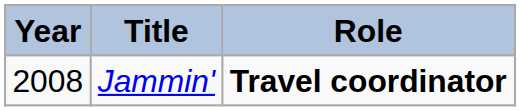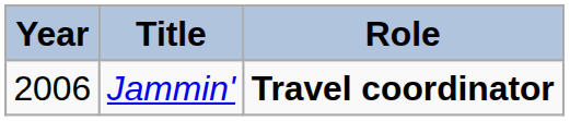Jammin' | Year: 2008 -> 2006
